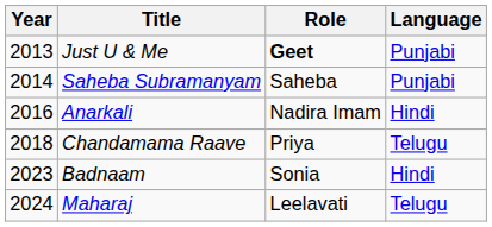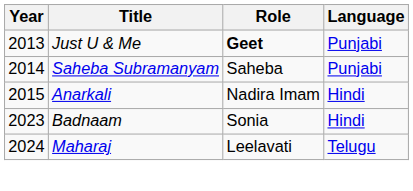Anarkali | Year: 2016 -> 2015
- row: 2018 | Chandamama Raave | Priya | Telugu
